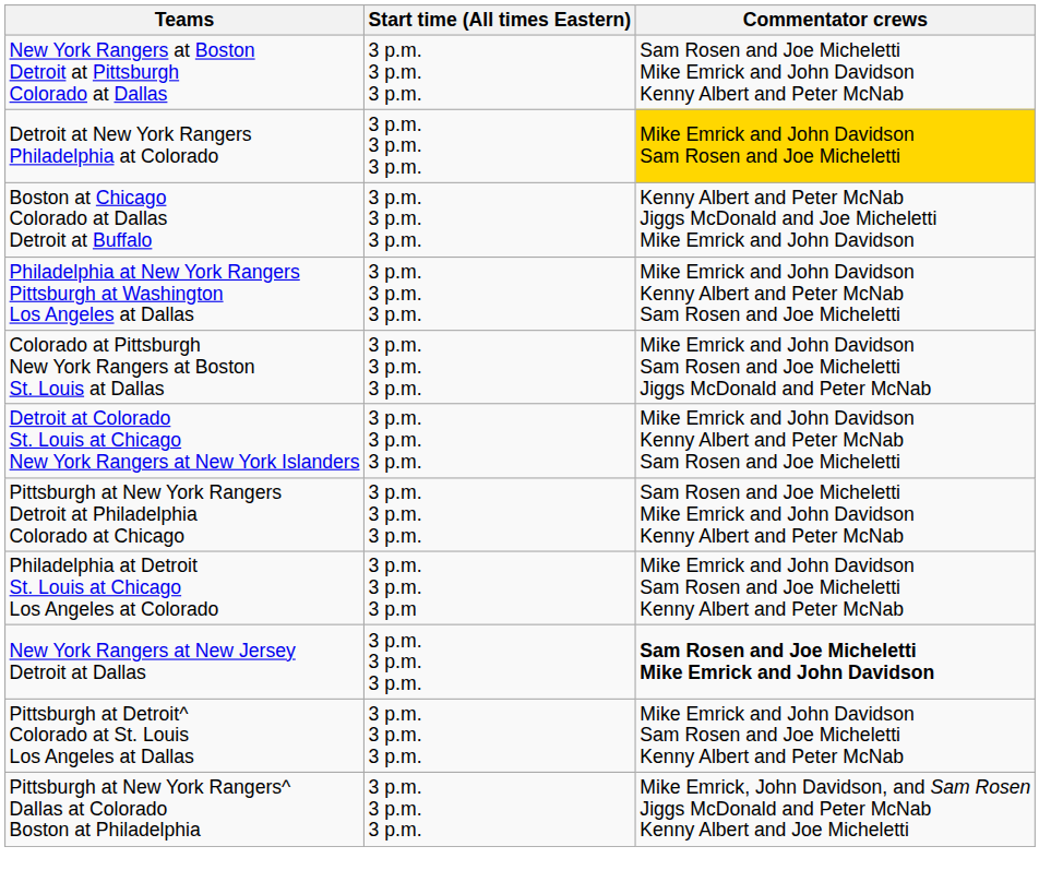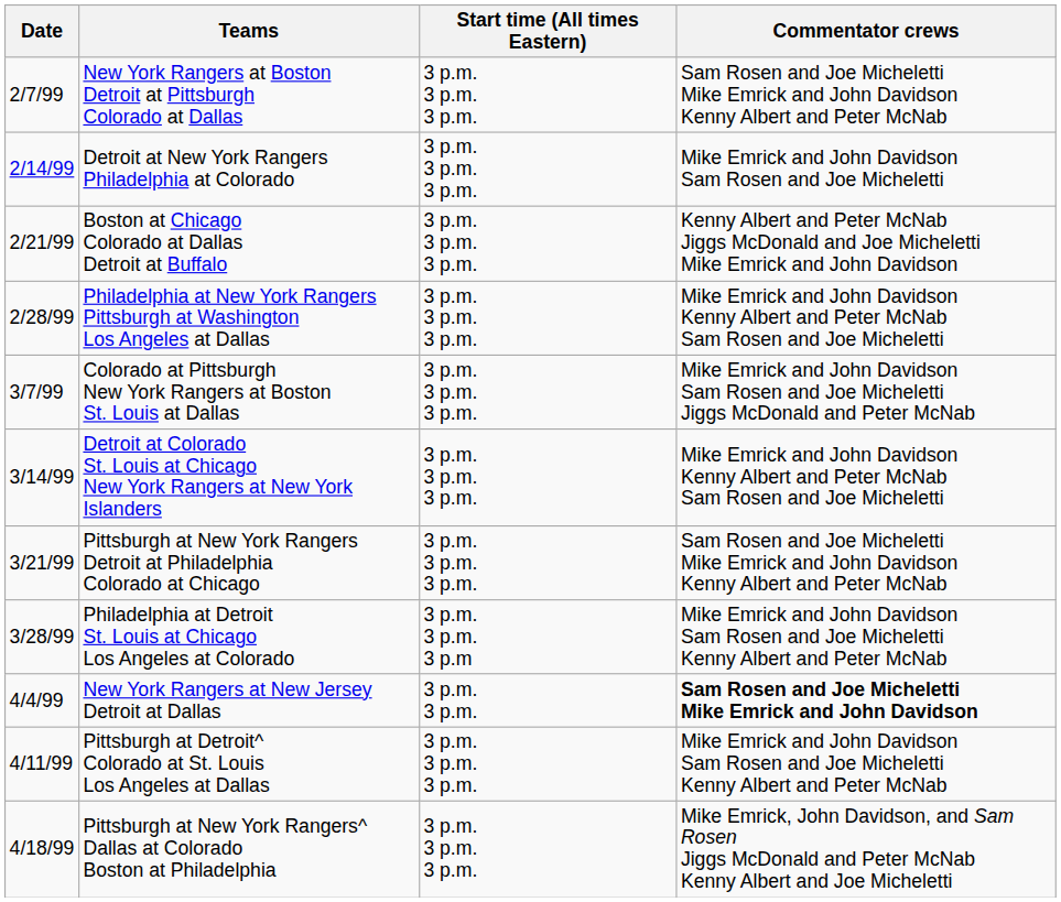+ column: Date | 2/7/99 | 2/14/99 | 2/21/99 | 2/28/99 | 3/7/99 | 3/14/99 | 3/21/99 | 3/28/99 | 4/4/99 | 4/11/99 | 4/18/99
Detroit at New York Rangers Philadelphia at Colorado | Commentator crews: gold background -> no background
New York Rangers at New Jersey Detroit at Dallas | Start time (All times Eastern): 3 p.m. 3 p.m. 3 p.m. -> 3 p.m. 3 p.m.
